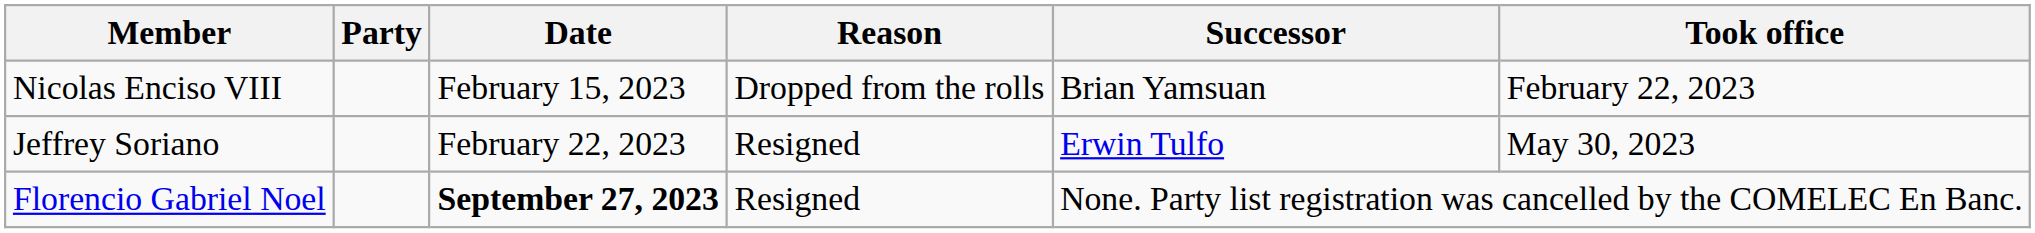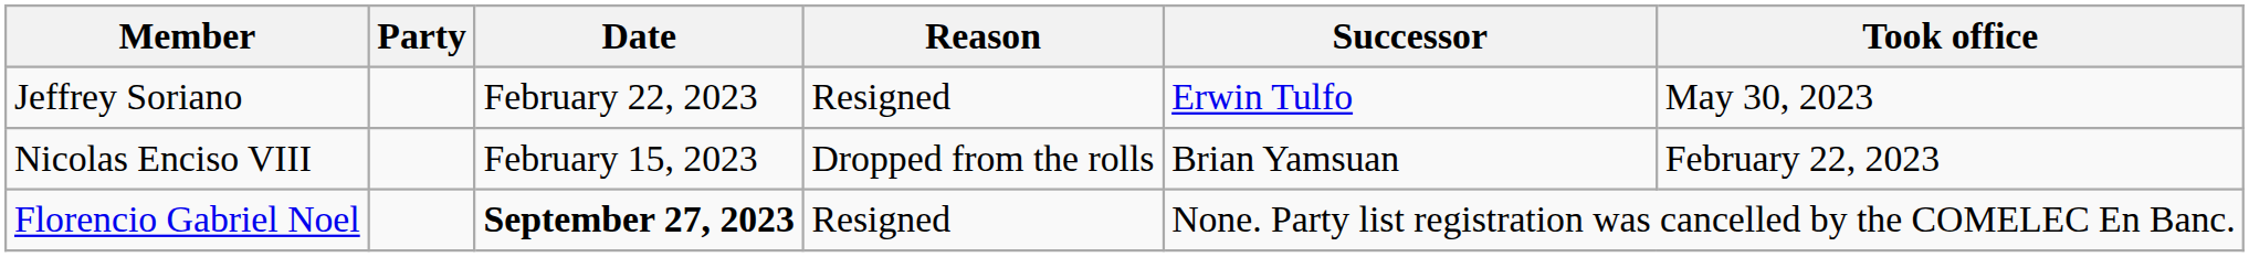rows swapped: Nicolas Enciso VIII <-> Jeffrey Soriano
